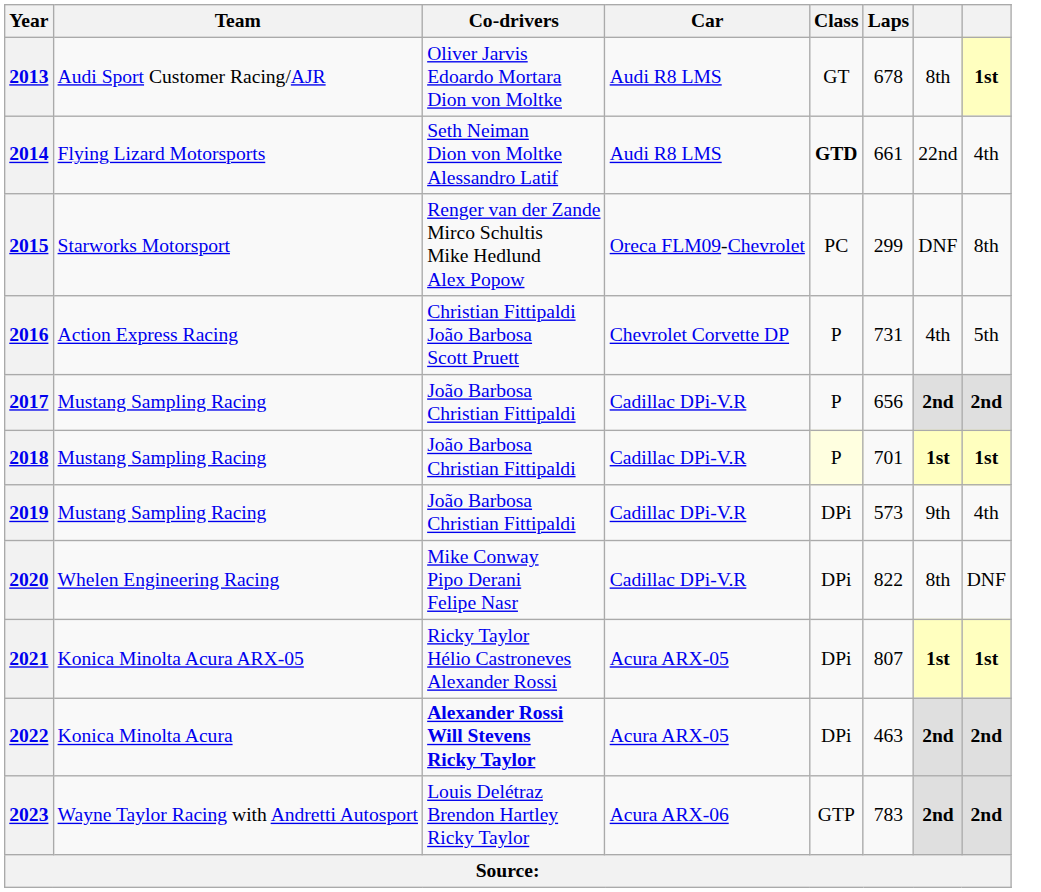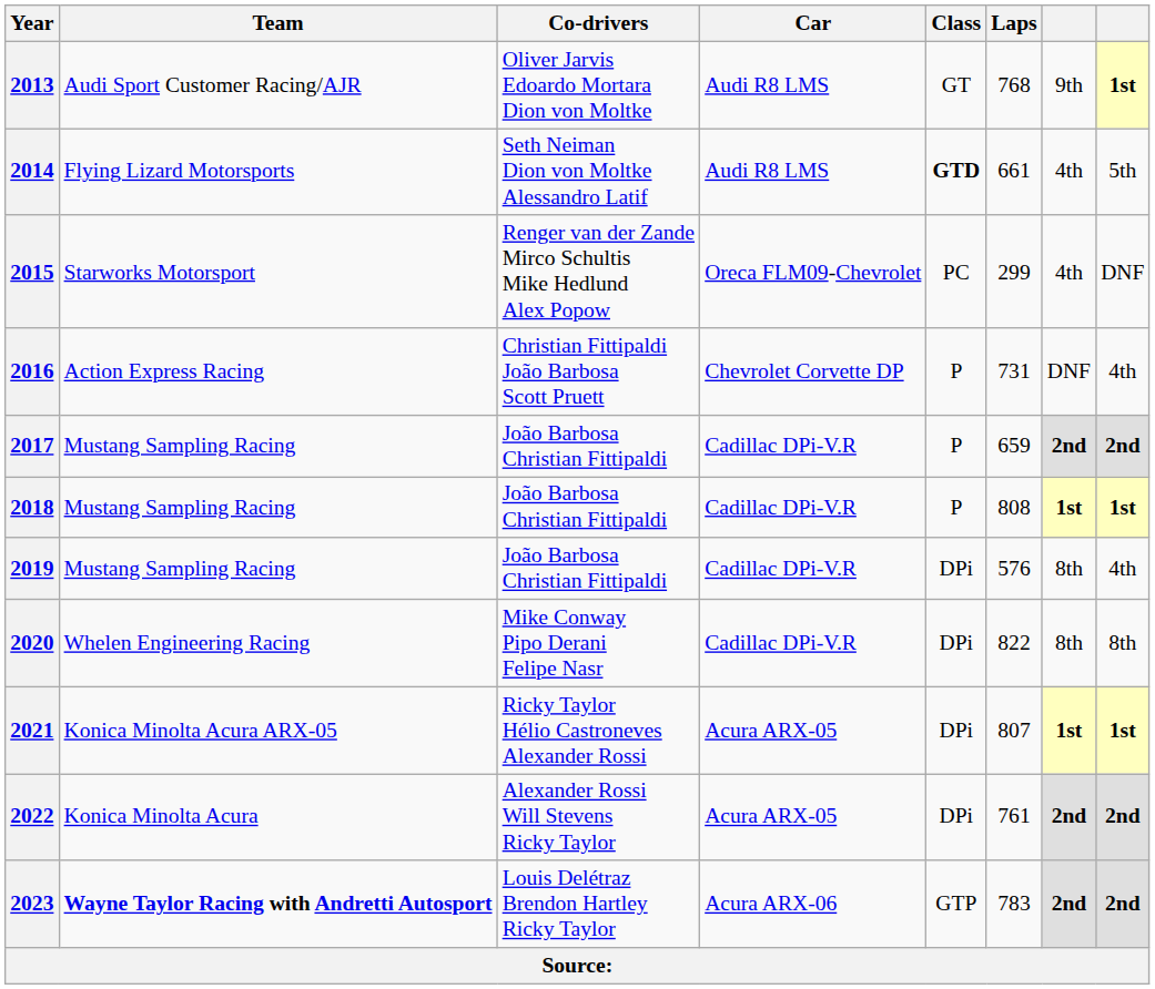2013 | Laps: 678 -> 768
2013 | column 7: 8th -> 9th
2014 | column 7: 22nd -> 4th
2014 | column 8: 4th -> 5th
2015 | column 7: DNF -> 4th
2015 | column 8: 8th -> DNF
2016 | column 7: 4th -> DNF
2016 | column 8: 5th -> 4th
2017 | Laps: 656 -> 659
2018 | Class: lightyellow background -> no background
2018 | Laps: 701 -> 808
2019 | Laps: 573 -> 576
2019 | column 7: 9th -> 8th
2020 | column 8: DNF -> 8th
2022 | Co-drivers: bold -> normal
2022 | Laps: 463 -> 761
2023 | Team: normal -> bold
